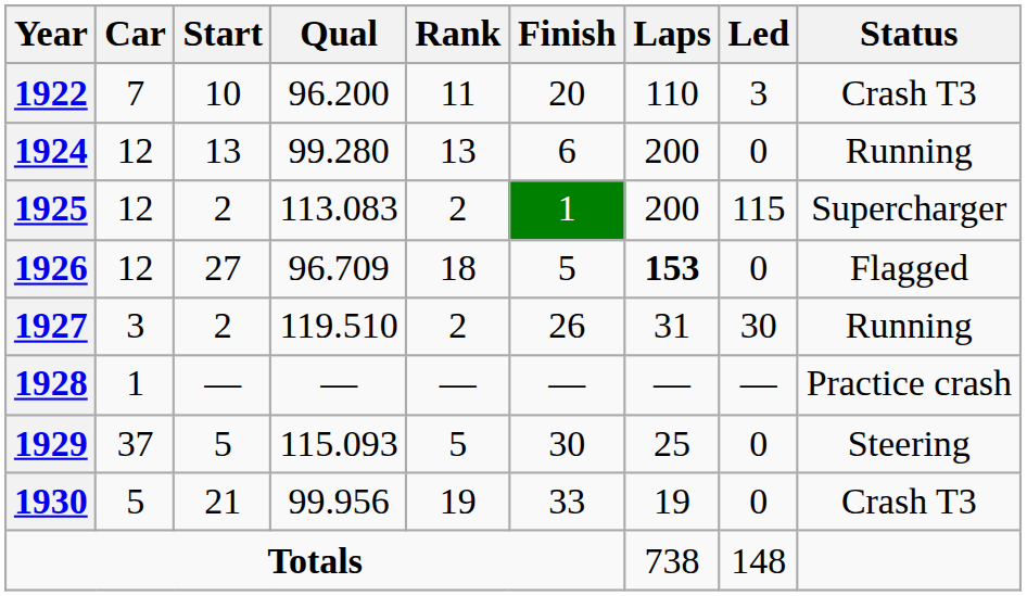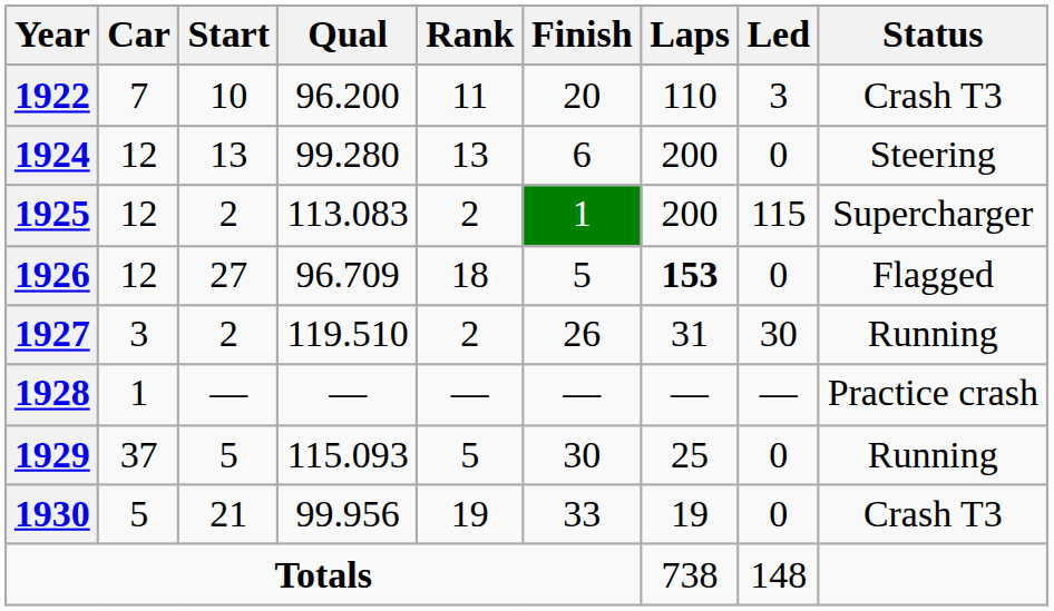1924 | Status: Running -> Steering
1929 | Status: Steering -> Running
